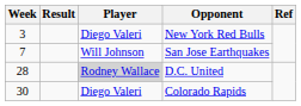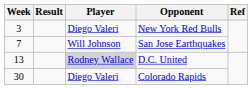D.C. United | Week: 28 -> 13
